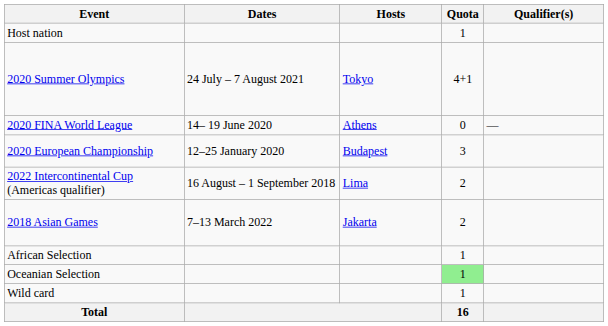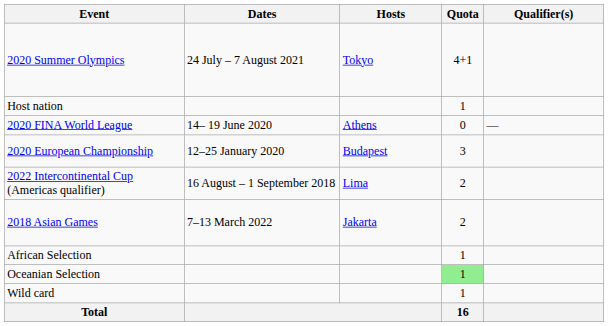rows swapped: Host nation <-> 2020 Summer Olympics
